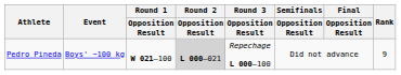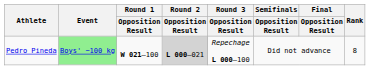Pedro Pineda | Event: no background -> lightgreen background
Pedro Pineda | Rank: 9 -> 8
